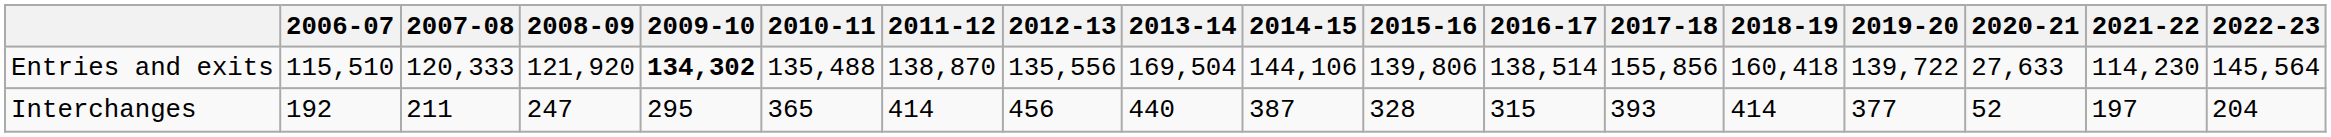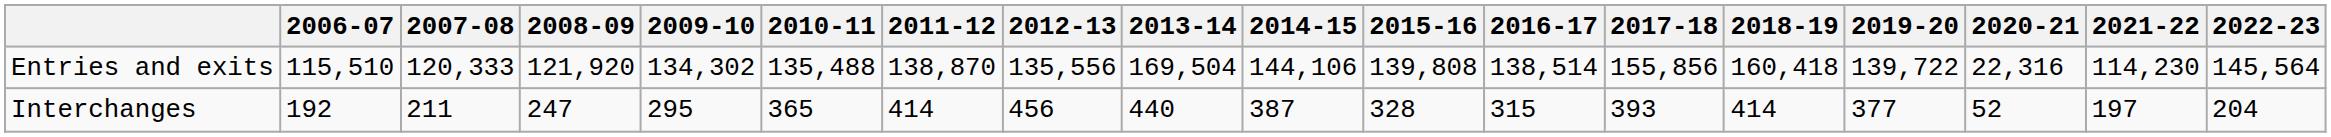Entries and exits | 2009-10: bold -> normal
Entries and exits | 2015-16: 139,806 -> 139,808
Entries and exits | 2020-21: 27,633 -> 22,316
